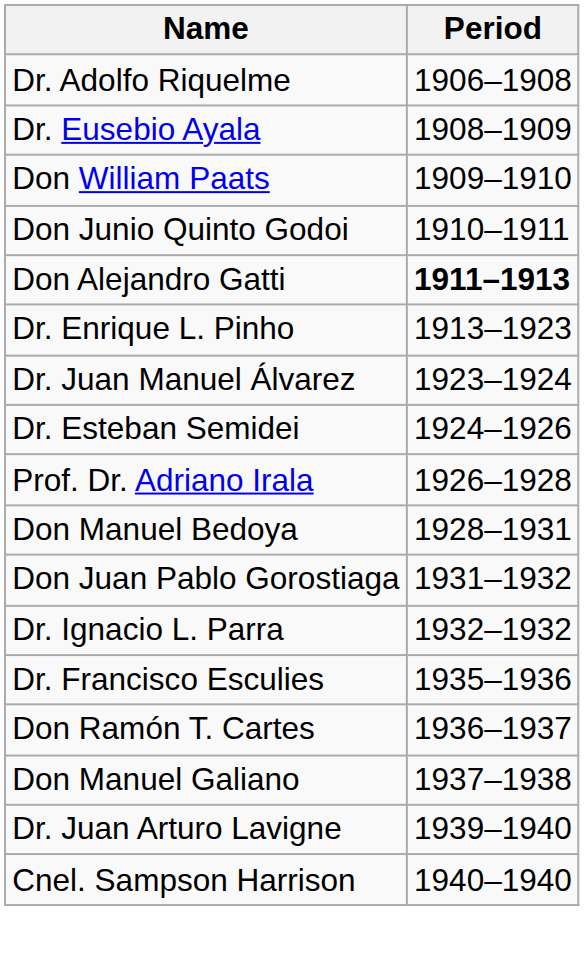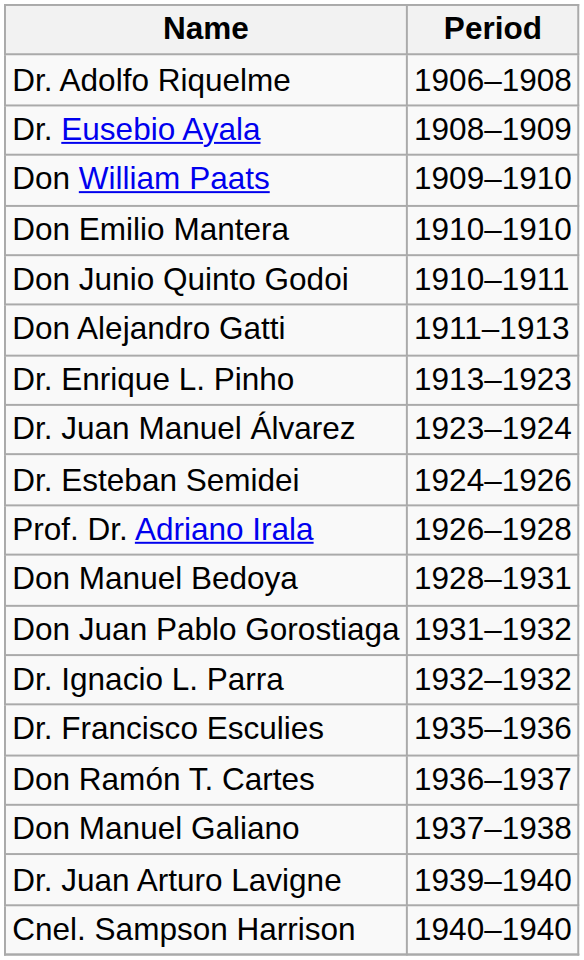+ row: Don Emilio Mantera | 1910–1910
Don Alejandro Gatti | Period: bold -> normal
